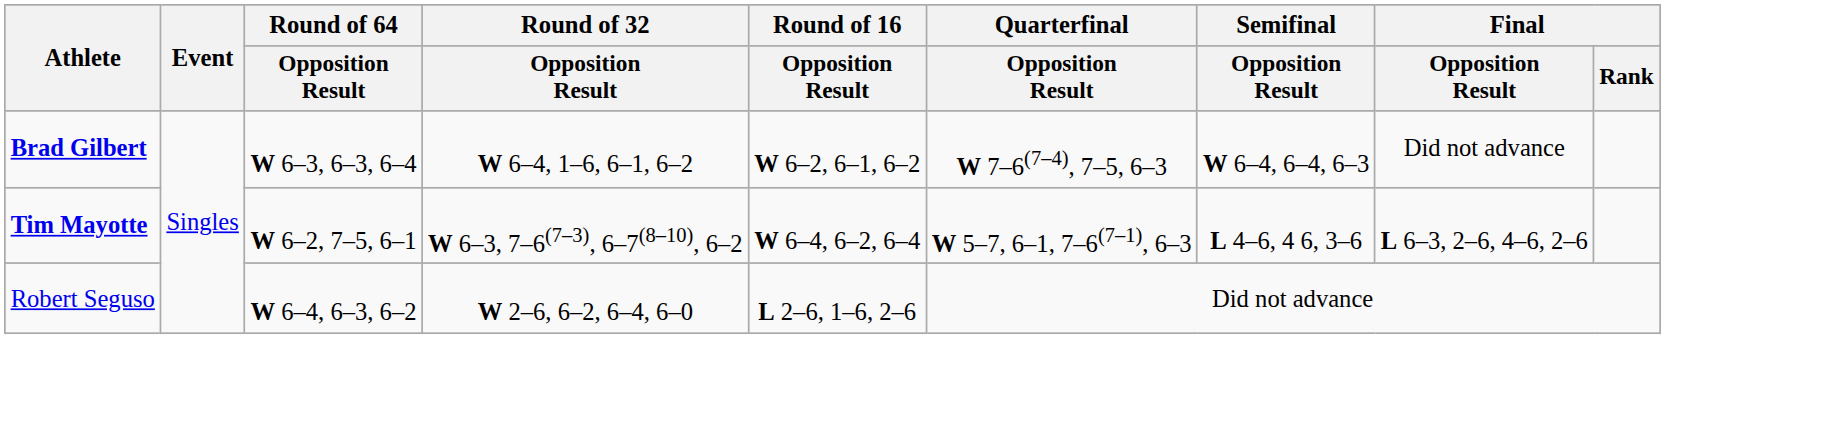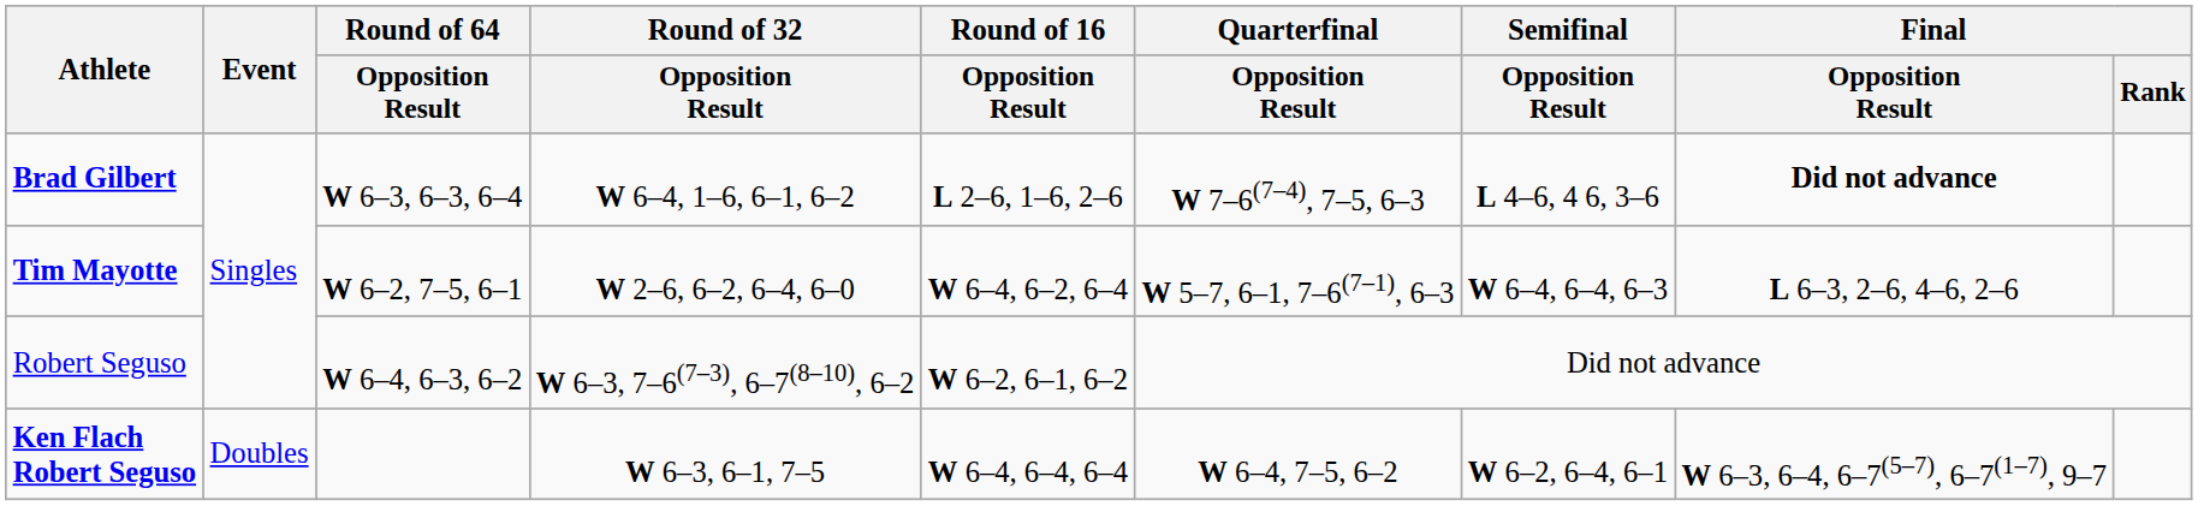Brad Gilbert | Round of 16 / Opposition Result: W 6–2, 6–1, 6–2 -> L 2–6, 1–6, 2–6
Brad Gilbert | Semifinal / Opposition Result: W 6–4, 6–4, 6–3 -> L 4–6, 4 6, 3–6
Brad Gilbert | Final / Opposition Result: normal -> bold
Tim Mayotte | Round of 32 / Opposition Result: W 6–3, 7–6(7–3), 6–7(8–10), 6–2 -> W 2–6, 6–2, 6–4, 6–0
Tim Mayotte | Semifinal / Opposition Result: L 4–6, 4 6, 3–6 -> W 6–4, 6–4, 6–3
Robert Seguso | Round of 32 / Opposition Result: W 2–6, 6–2, 6–4, 6–0 -> W 6–3, 7–6(7–3), 6–7(8–10), 6–2
Robert Seguso | Round of 16 / Opposition Result: L 2–6, 1–6, 2–6 -> W 6–2, 6–1, 6–2
+ row: Ken Flach Robert Seguso | Doubles | W 6–3, 6–1, 7–5 | W 6–4, 6–4, 6–4 | W 6–4, 7–5, 6–2 | W 6–2, 6–4, 6–1 | W 6–3, 6–4, 6–7(5–7), 6–7(1–7), 9–7
